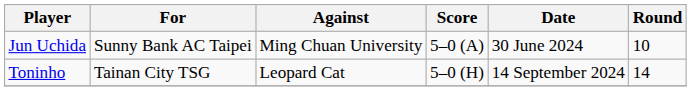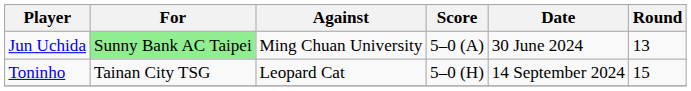Jun Uchida | For: no background -> lightgreen background
Jun Uchida | Round: 10 -> 13
Toninho | Round: 14 -> 15
